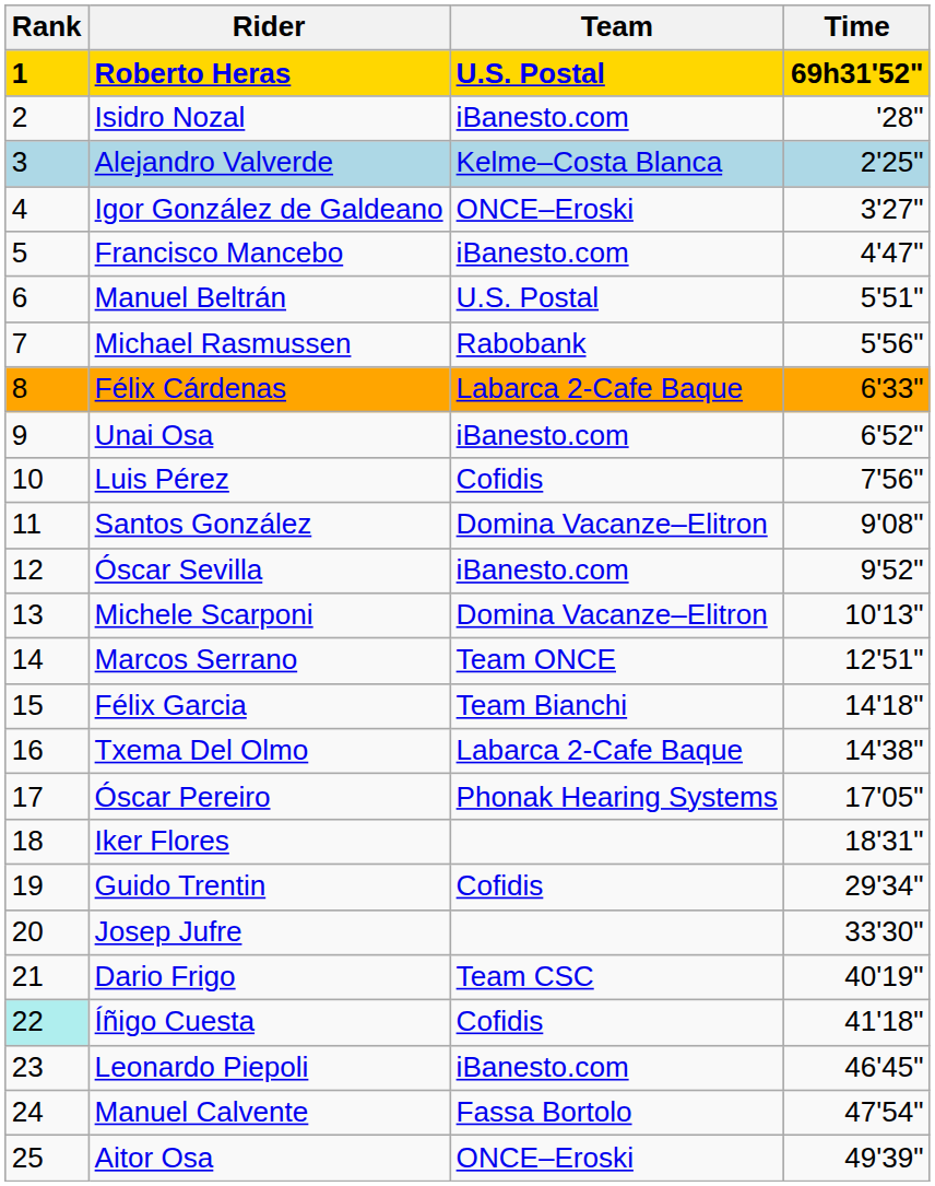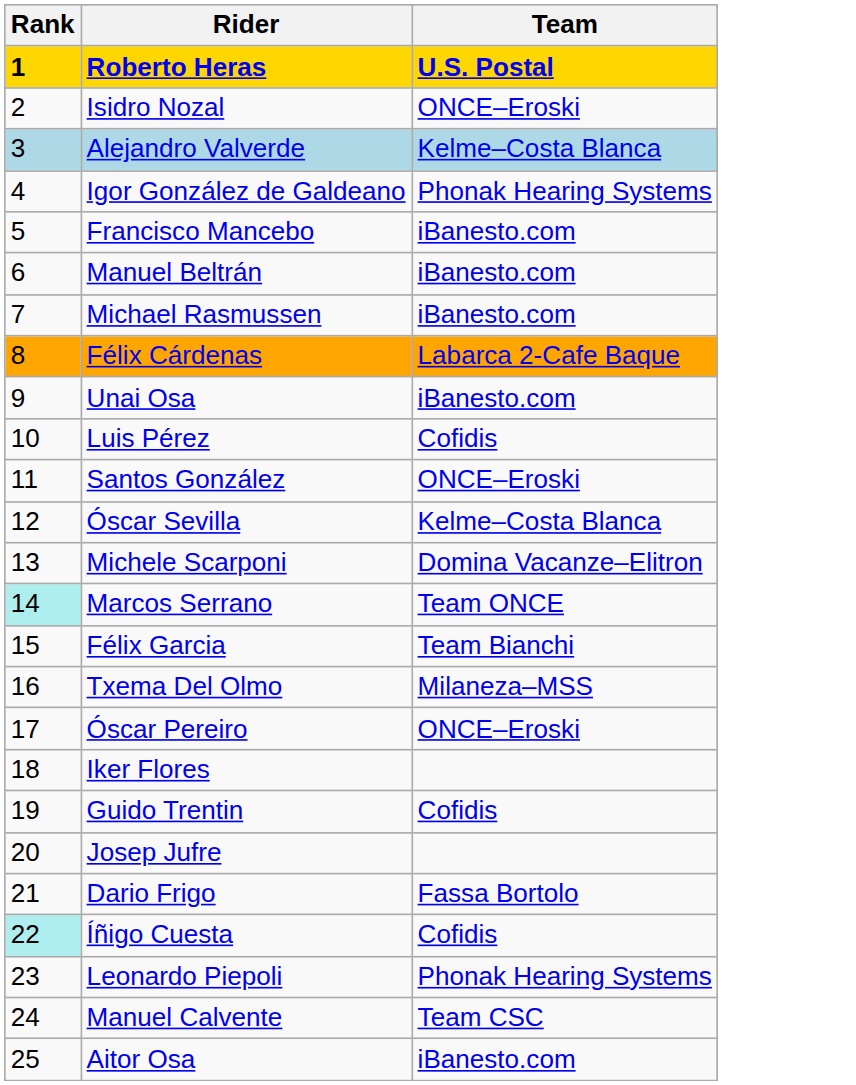- column: Time | 69h31'52" | '28" | 2'25" | 3'27" | 4'47" | 5'51" | 5'56" | 6'33" | 6'52" | 7'56" | 9'08" | 9'52" | 10'13" | 12'51" | 14'18" | 14'38" | 17'05" | 18'31" | 29'34" | 33'30" | 40'19" | 41'18" | 46'45" | 47'54" | 49'39"
Isidro Nozal | Team: iBanesto.com -> ONCE–Eroski
Igor González de Galdeano | Team: ONCE–Eroski -> Phonak Hearing Systems
Manuel Beltrán | Team: U.S. Postal -> iBanesto.com
Michael Rasmussen | Team: Rabobank -> iBanesto.com
Santos González | Team: Domina Vacanze–Elitron -> ONCE–Eroski
Óscar Sevilla | Team: iBanesto.com -> Kelme–Costa Blanca
Marcos Serrano | Rank: no background -> paleturquoise background
Txema Del Olmo | Team: Labarca 2-Cafe Baque -> Milaneza–MSS
Óscar Pereiro | Team: Phonak Hearing Systems -> ONCE–Eroski
Dario Frigo | Team: Team CSC -> Fassa Bortolo
Leonardo Piepoli | Team: iBanesto.com -> Phonak Hearing Systems
Manuel Calvente | Team: Fassa Bortolo -> Team CSC
Aitor Osa | Team: ONCE–Eroski -> iBanesto.com
